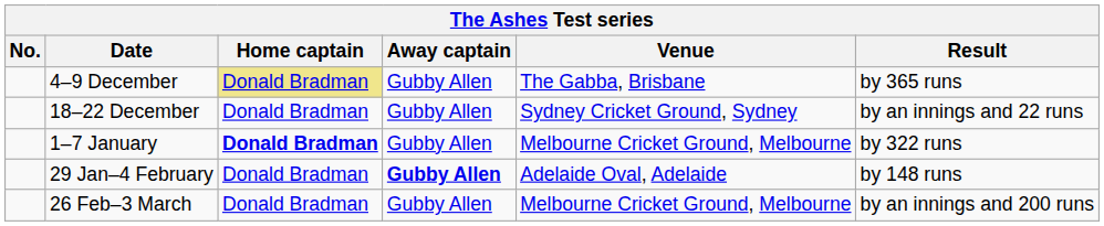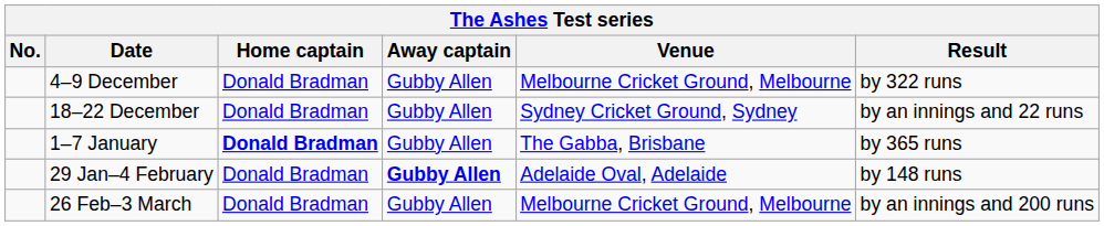4–9 December | Home captain: khaki background -> no background
4–9 December | Venue: The Gabba, Brisbane -> Melbourne Cricket Ground, Melbourne
4–9 December | Result: by 365 runs -> by 322 runs
1–7 January | Venue: Melbourne Cricket Ground, Melbourne -> The Gabba, Brisbane
1–7 January | Result: by 322 runs -> by 365 runs
